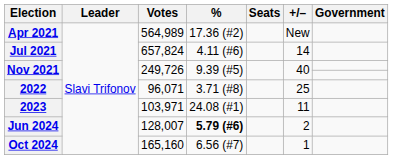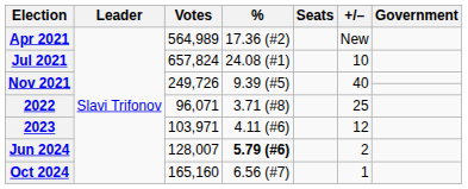Jul 2021 | %: 4.11 (#6) -> 24.08 (#1)
Jul 2021 | +/–: 14 -> 10
2023 | %: 24.08 (#1) -> 4.11 (#6)
2023 | +/–: 11 -> 12
